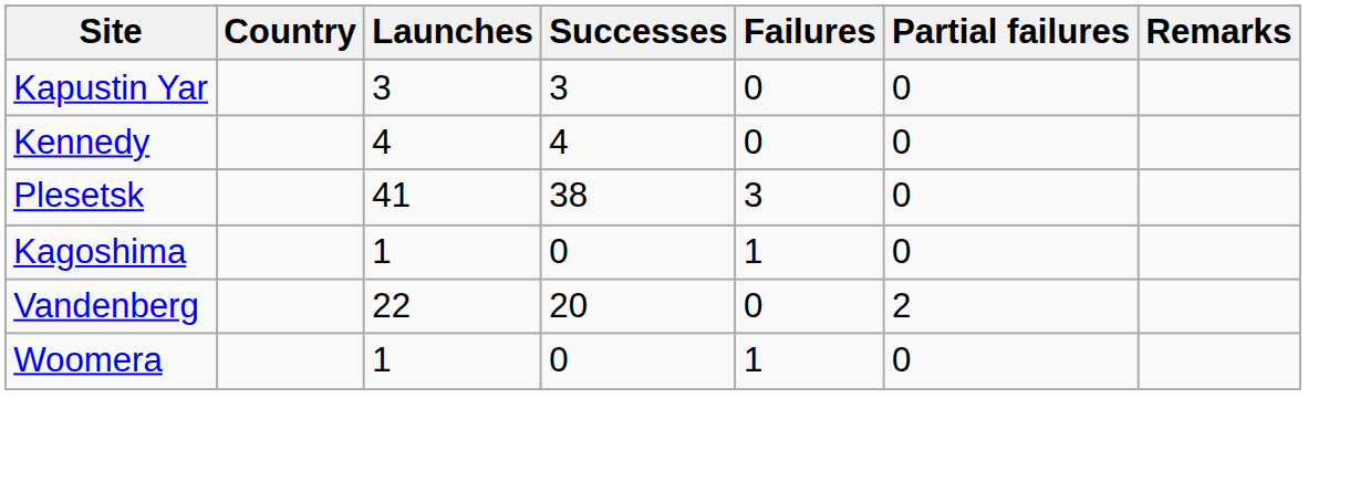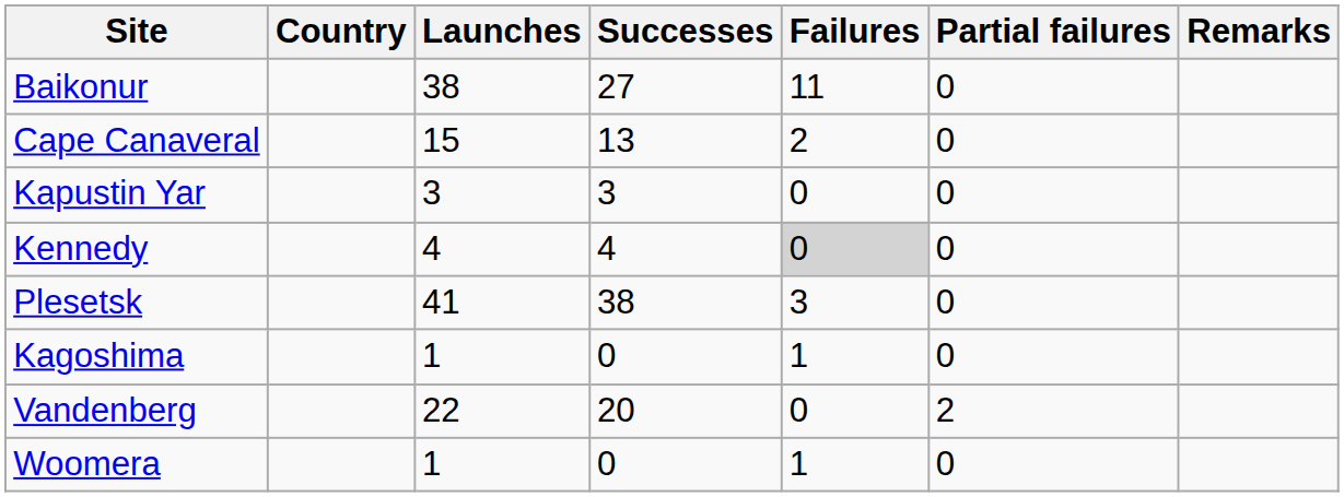+ row: Baikonur | 38 | 27 | 11 | 0
+ row: Cape Canaveral | 15 | 13 | 2 | 0
Kennedy | Failures: no background -> lightgrey background
